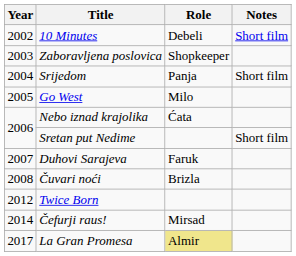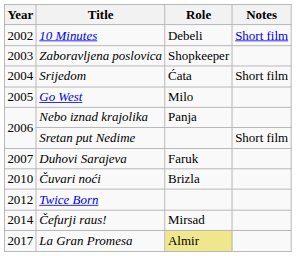Srijedom | Role: Panja -> Ćata
Nebo iznad krajolika | Role: Ćata -> Panja
Čuvari noći | Year: 2008 -> 2010
